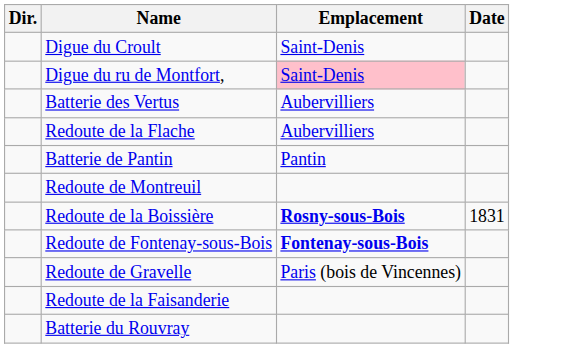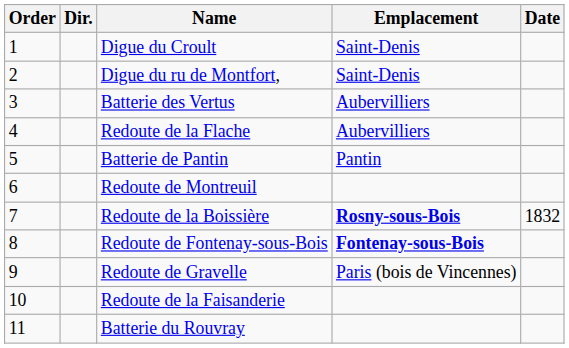+ column: Order | 1 | 2 | 3 | 4 | 5 | 6 | 7 | 8 | 9 | 10 | 11
Digue du ru de Montfort, | Emplacement: pink background -> no background
Redoute de la Boissière | Date: 1831 -> 1832
